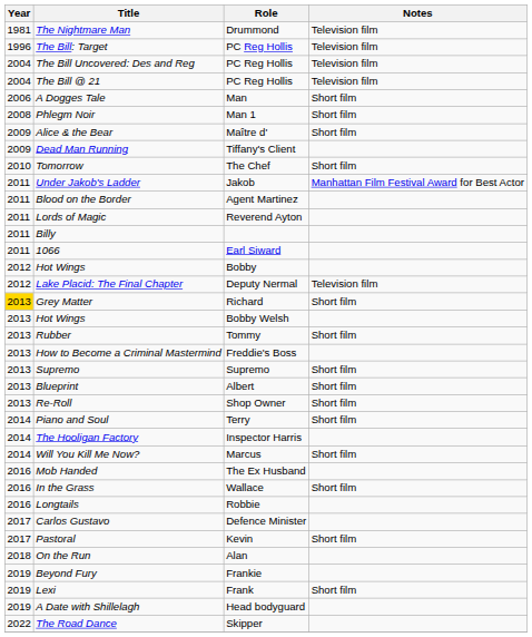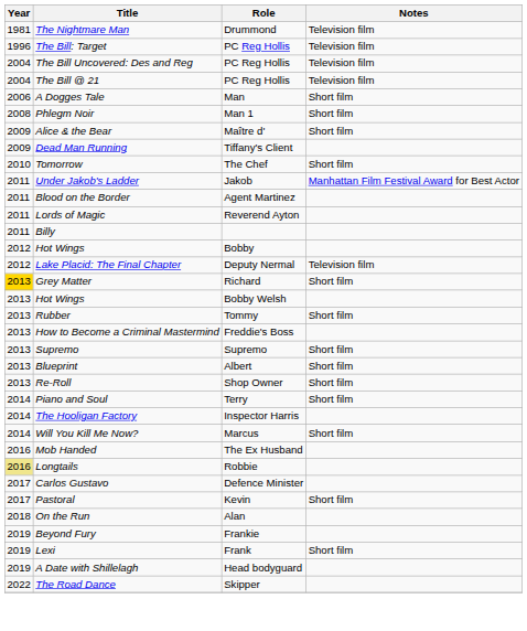- row: 2011 | 1066 | Earl Siward
- row: 2016 | In the Grass | Wallace | Short film
Longtails | Year: no background -> khaki background
